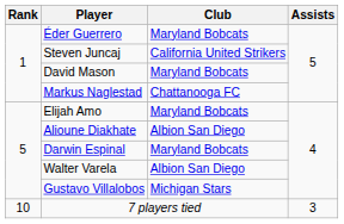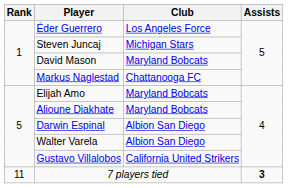Éder Guerrero | Club: Maryland Bobcats -> Los Angeles Force
Steven Juncaj | Club: California United Strikers -> Michigan Stars
Alioune Diakhate | Club: Albion San Diego -> Maryland Bobcats
Darwin Espinal | Club: Maryland Bobcats -> Albion San Diego
Gustavo Villalobos | Club: Michigan Stars -> California United Strikers
7 players tied | Rank: 10 -> 11
7 players tied | Assists: normal -> bold
